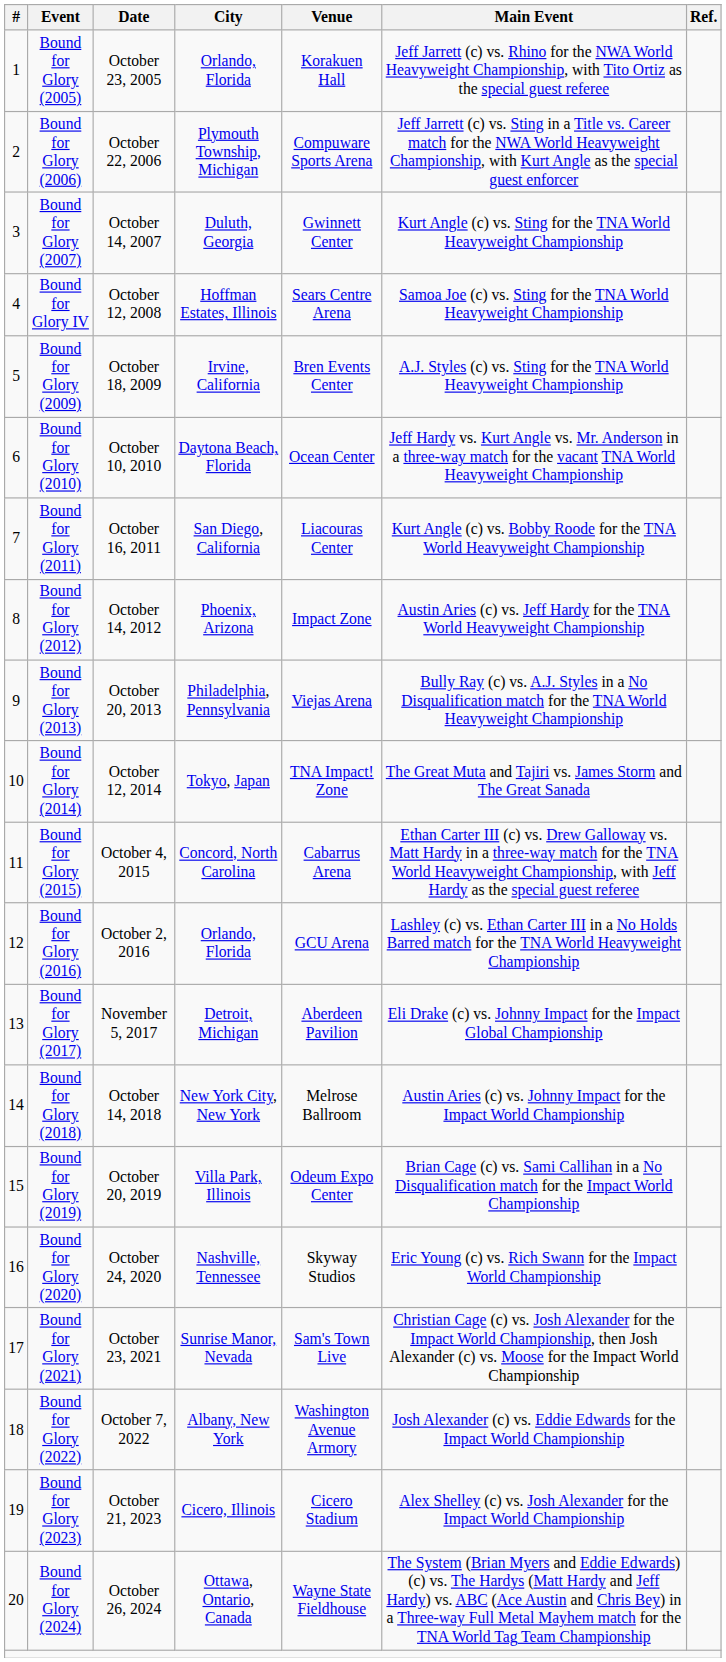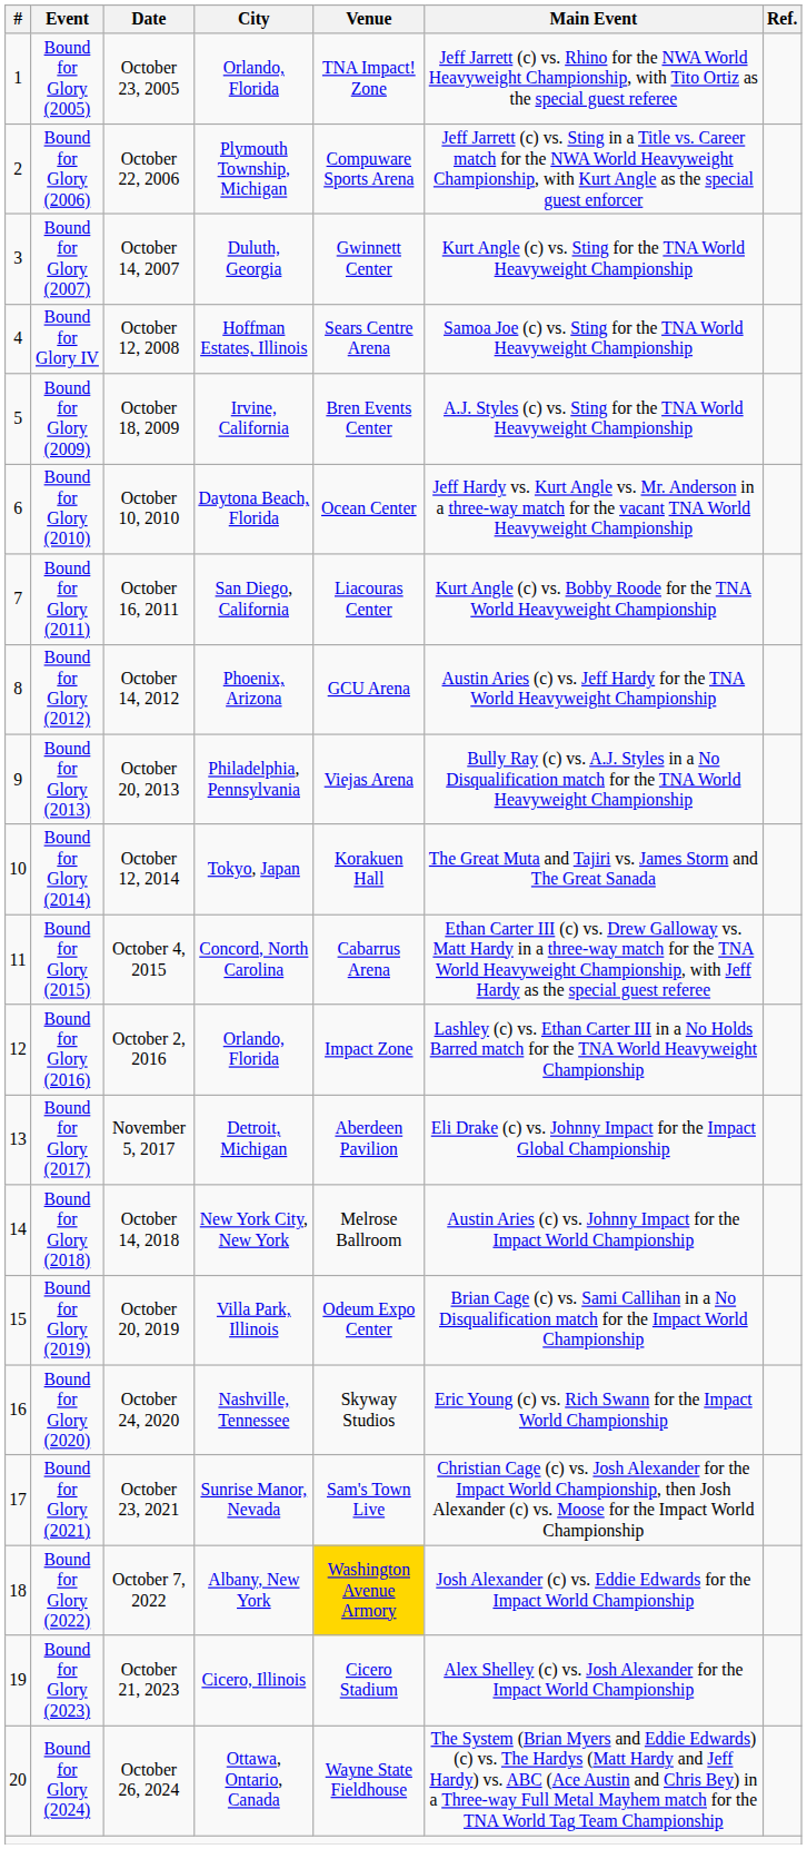Bound for Glory (2005) | Venue: Korakuen Hall -> TNA Impact! Zone
Bound for Glory (2012) | Venue: Impact Zone -> GCU Arena
Bound for Glory (2014) | Venue: TNA Impact! Zone -> Korakuen Hall
Bound for Glory (2016) | Venue: GCU Arena -> Impact Zone
Bound for Glory (2022) | Venue: no background -> gold background
